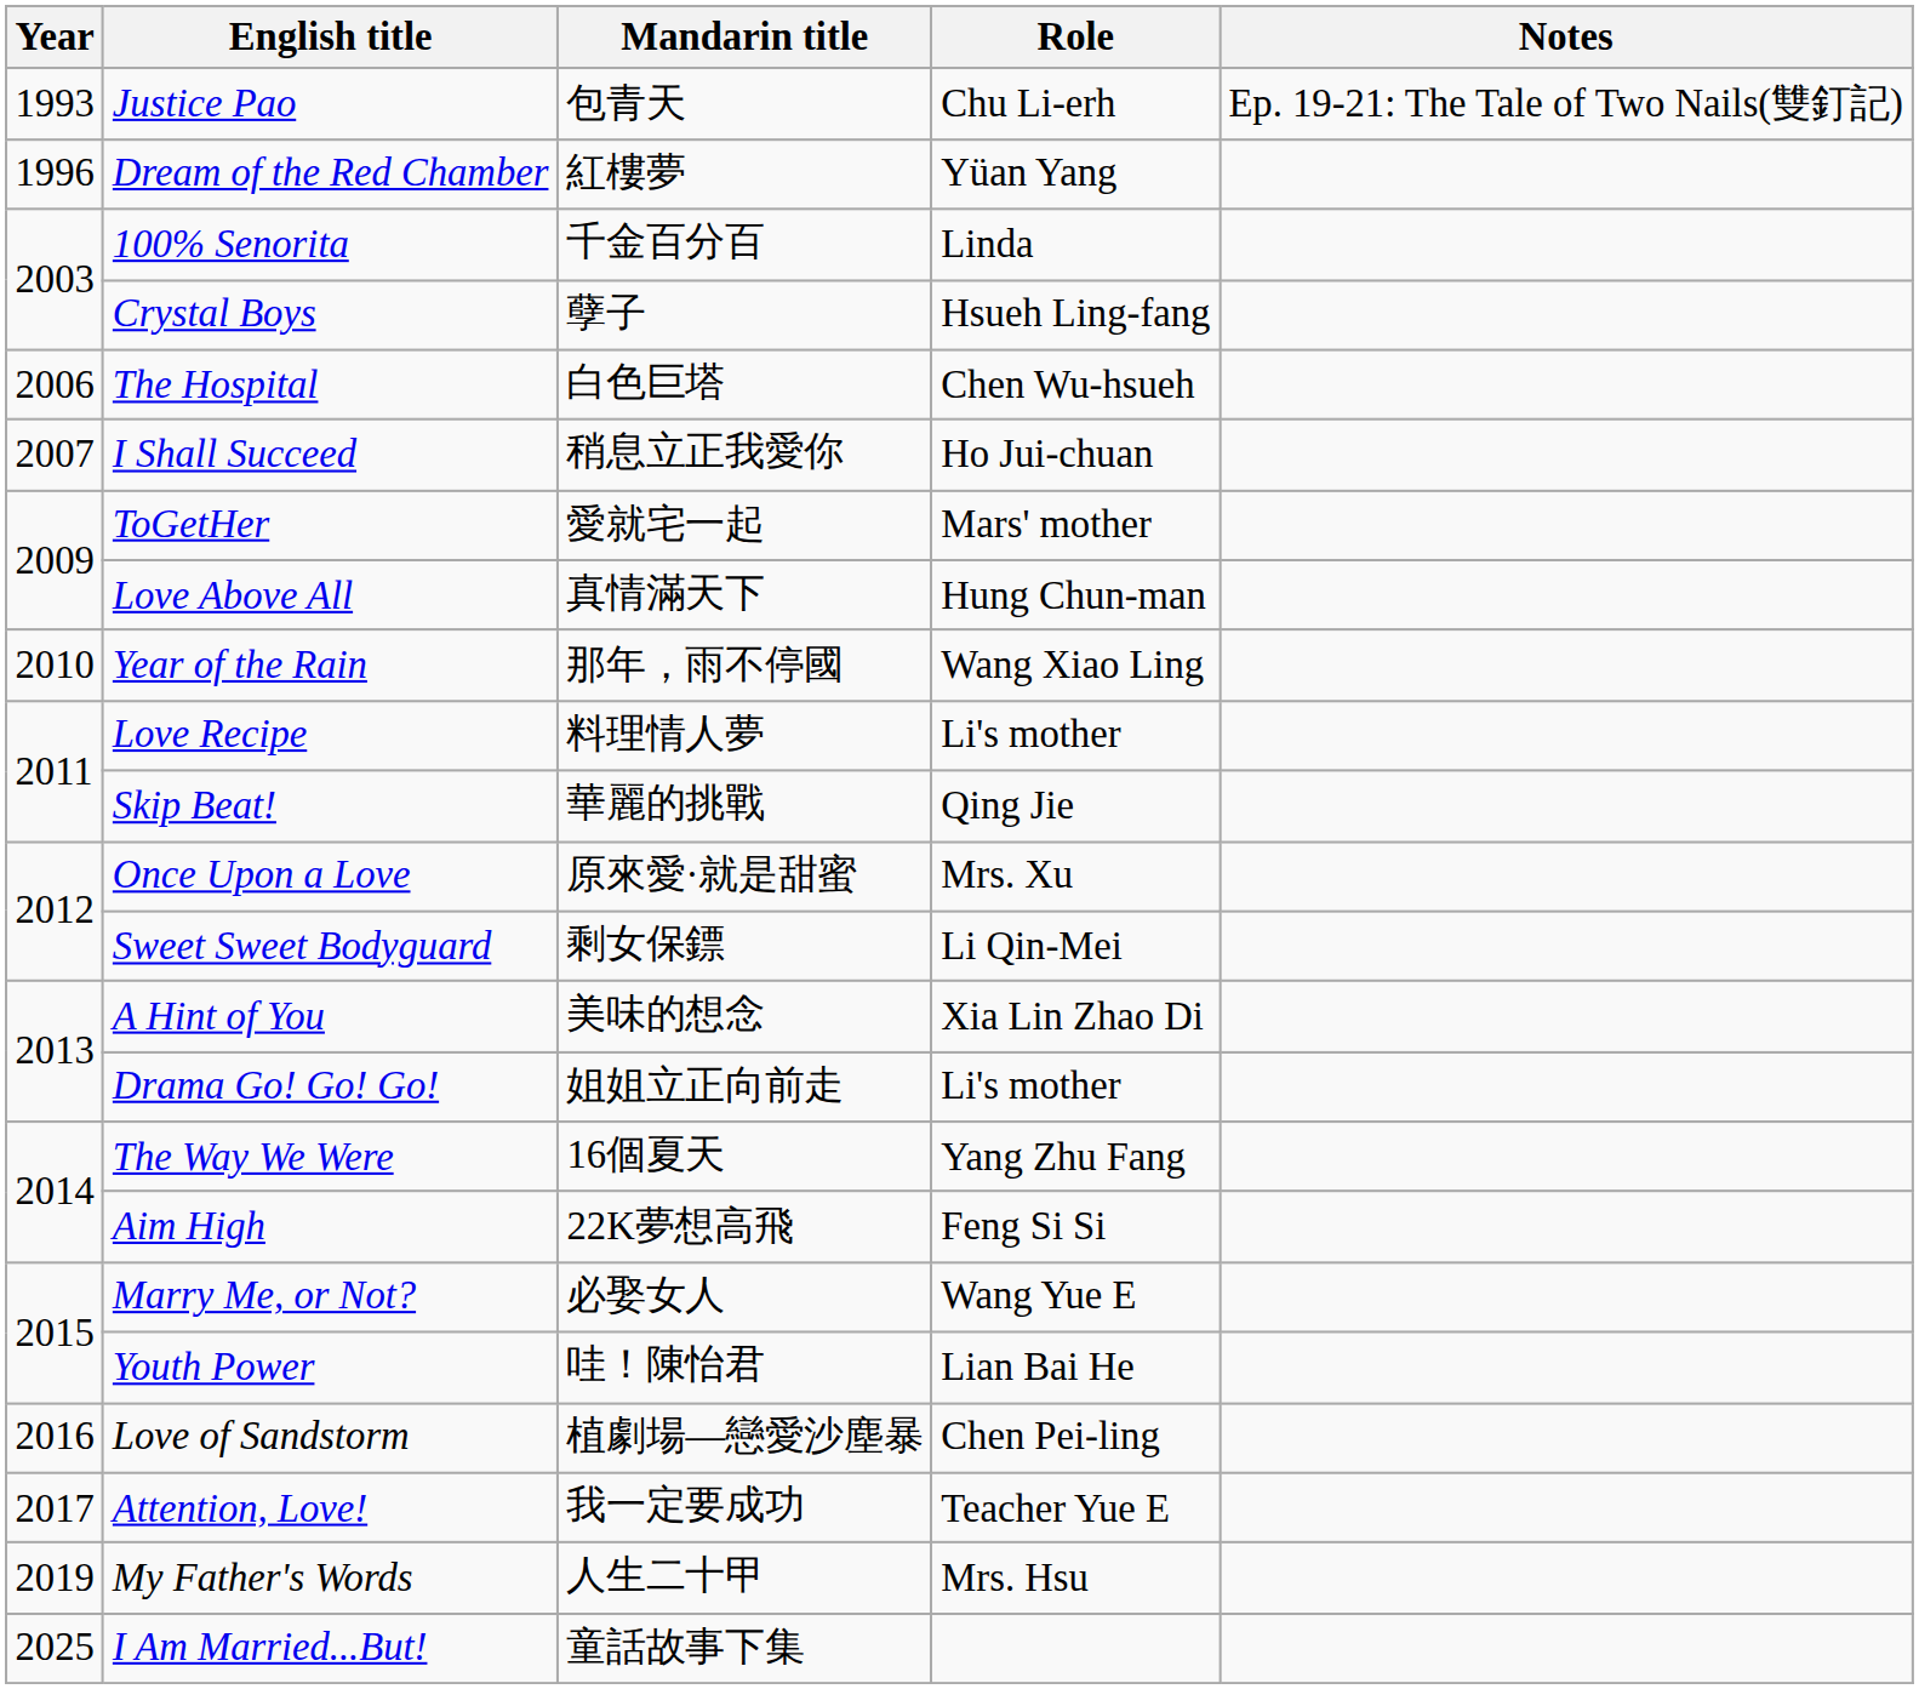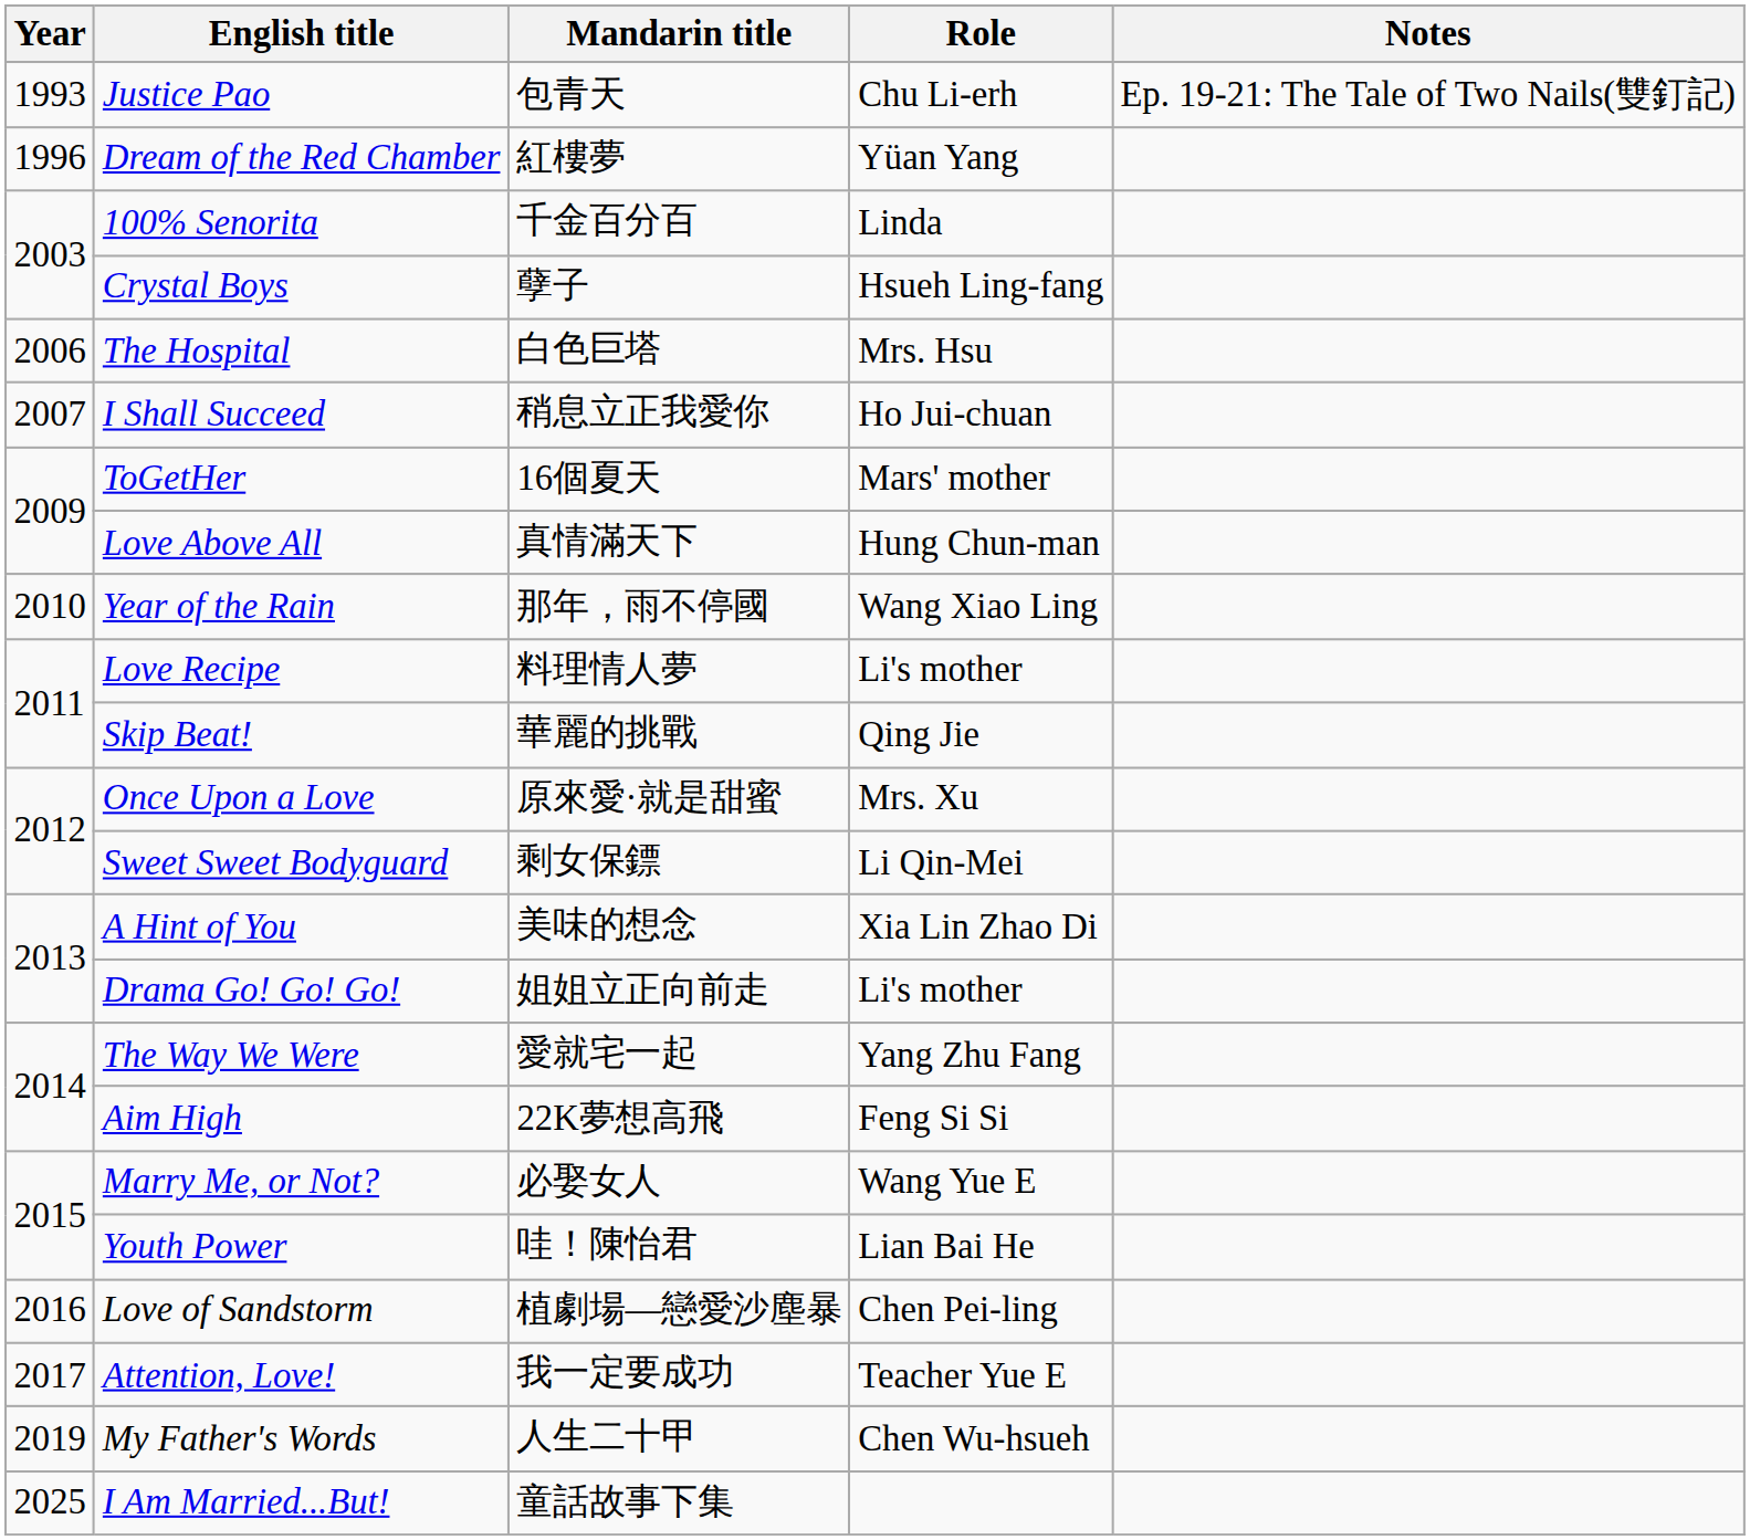The Hospital | Role: Chen Wu-hsueh -> Mrs. Hsu
ToGetHer | Mandarin title: 愛就宅一起 -> 16個夏天
The Way We Were | Mandarin title: 16個夏天 -> 愛就宅一起
My Father's Words | Role: Mrs. Hsu -> Chen Wu-hsueh
